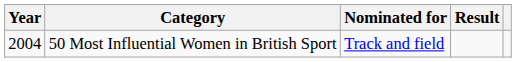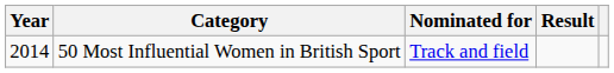50 Most Influential Women in British Sport | Year: 2004 -> 2014
